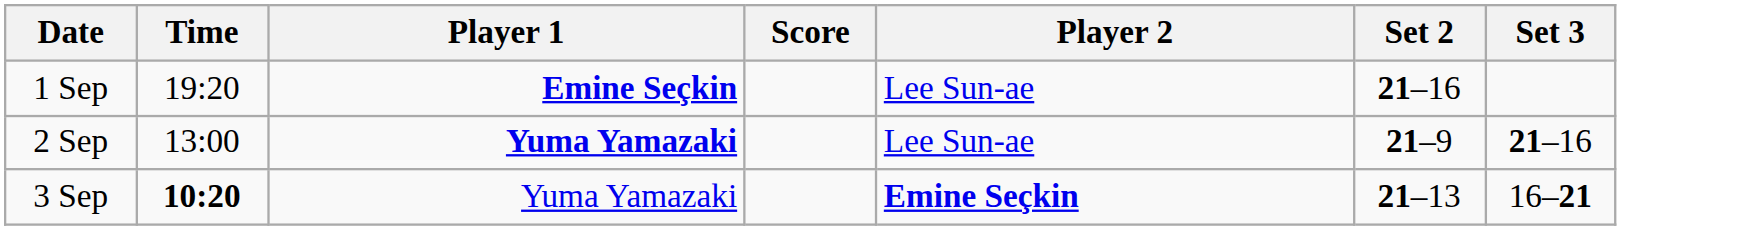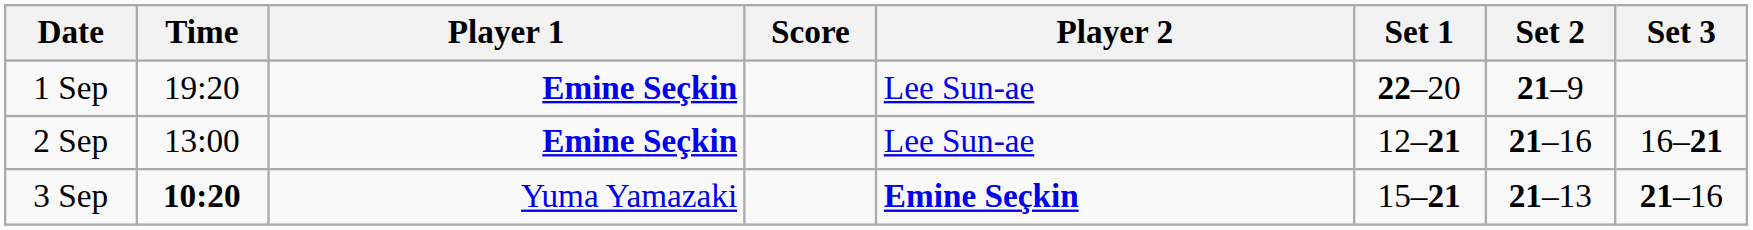+ column: Set 1 | 22–20 | 12–21 | 15–21
1 Sep | Set 2: 21–16 -> 21–9
2 Sep | Player 1: Yuma Yamazaki -> Emine Seçkin
2 Sep | Set 2: 21–9 -> 21–16
2 Sep | Set 3: 21–16 -> 16–21
3 Sep | Set 3: 16–21 -> 21–16
